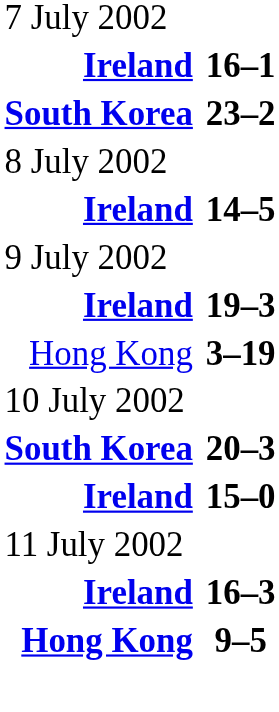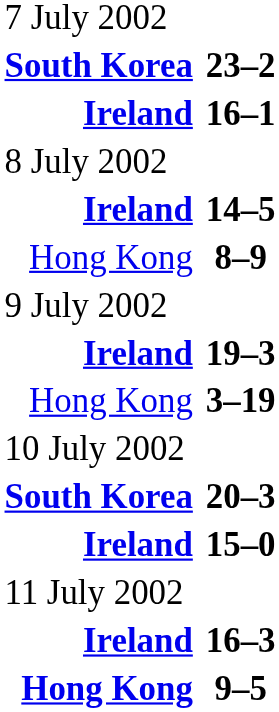rows swapped: 16–1 <-> 23–2
+ row: Hong Kong | 8–9
